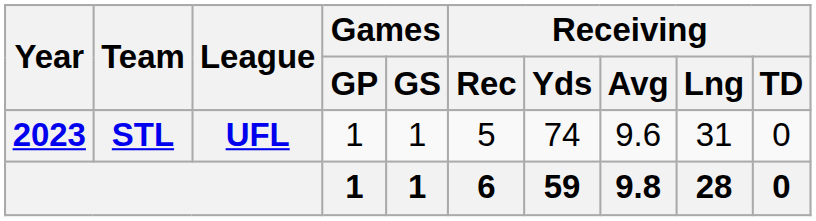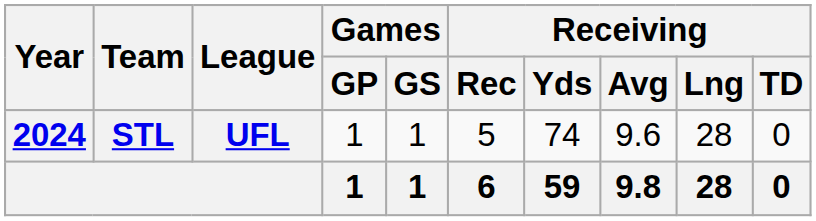STL | Year: 2023 -> 2024
STL | Receiving / Lng: 31 -> 28
